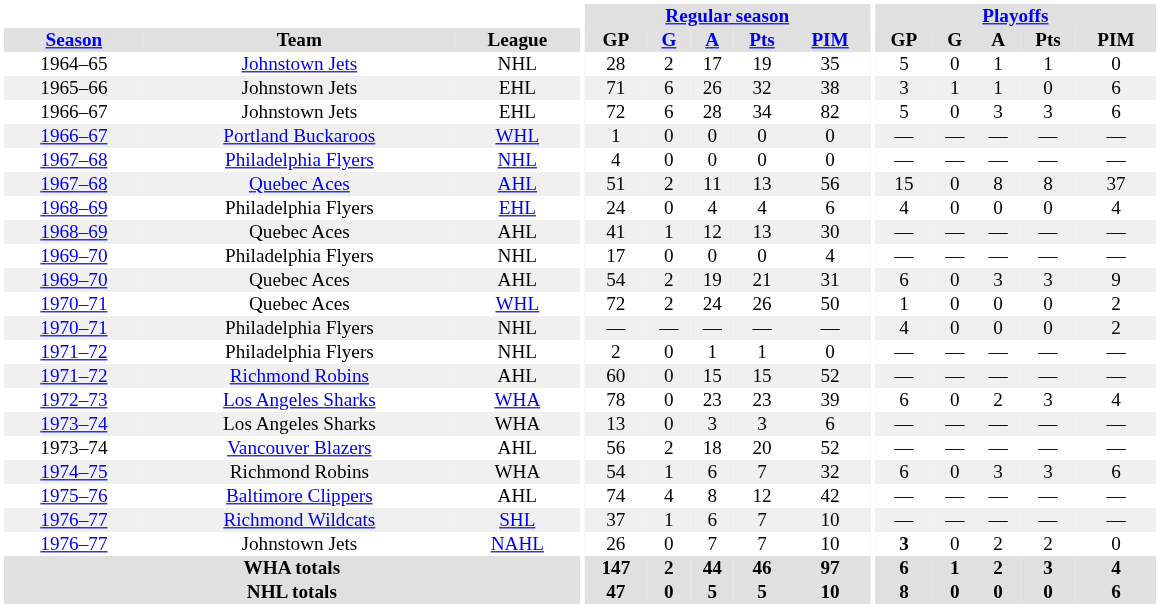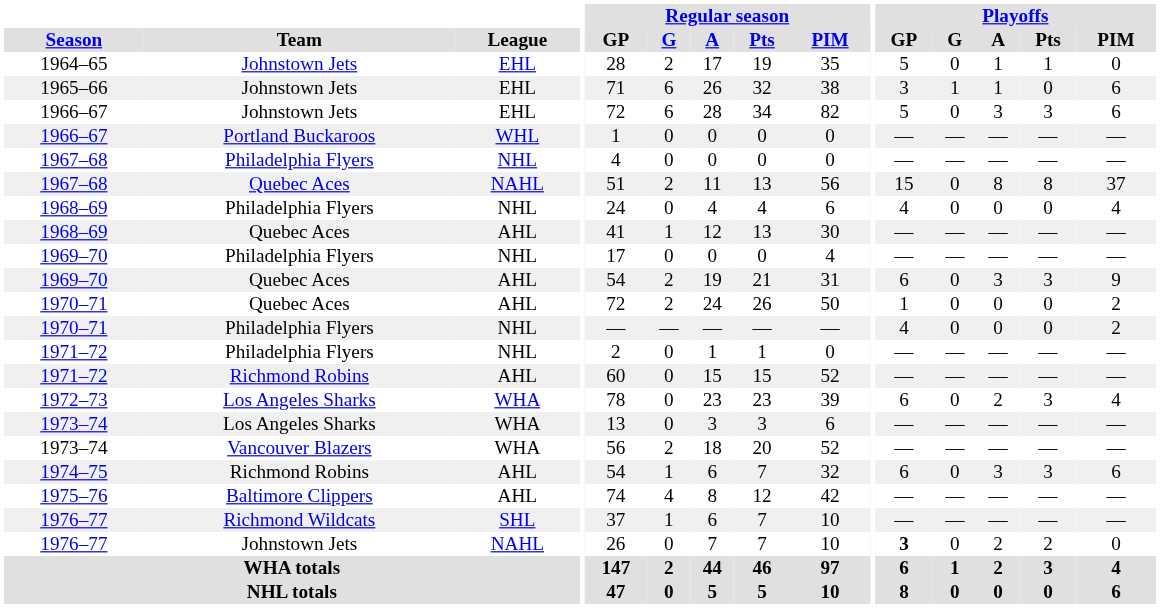1964–65 | League: NHL -> EHL
1967–68 / Quebec Aces | League: AHL -> NAHL
1968–69 / Philadelphia Flyers | League: EHL -> NHL
1970–71 / Quebec Aces | League: WHL -> AHL
1973–74 / Vancouver Blazers | League: AHL -> WHA
1974–75 | League: WHA -> AHL
